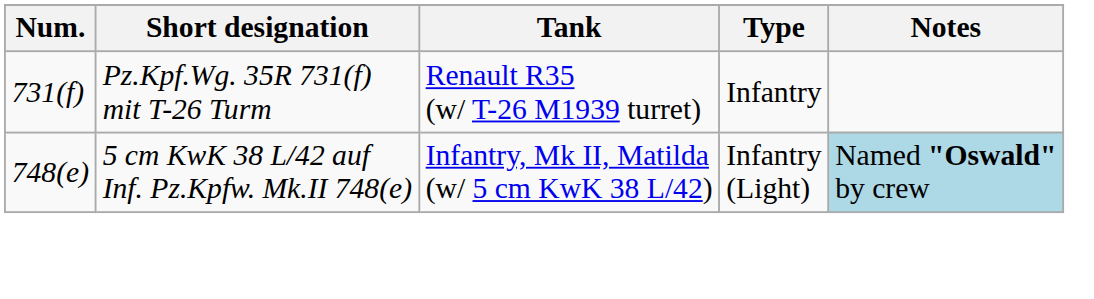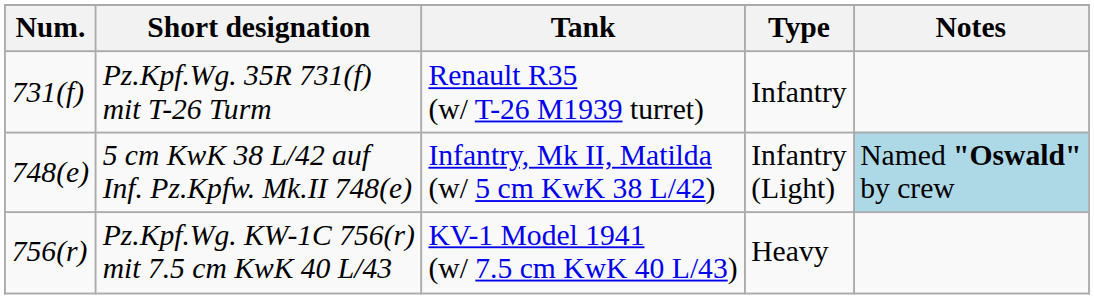+ row: 756(r) | Pz.Kpf.Wg. KW-1C 756(r) mit 7.5 cm KwK 40 L/43 | KV-1 Model 1941 (w/ 7.5 cm KwK 40 L/43) | Heavy
